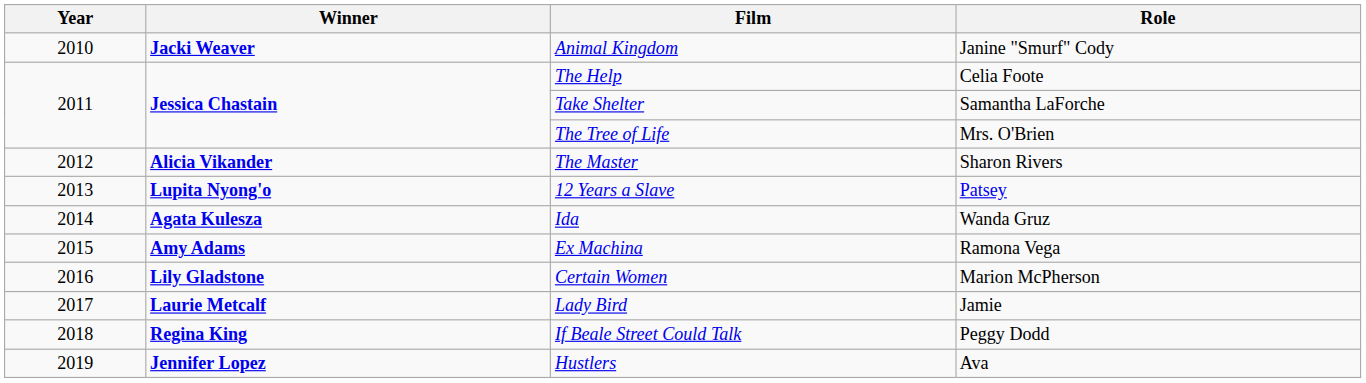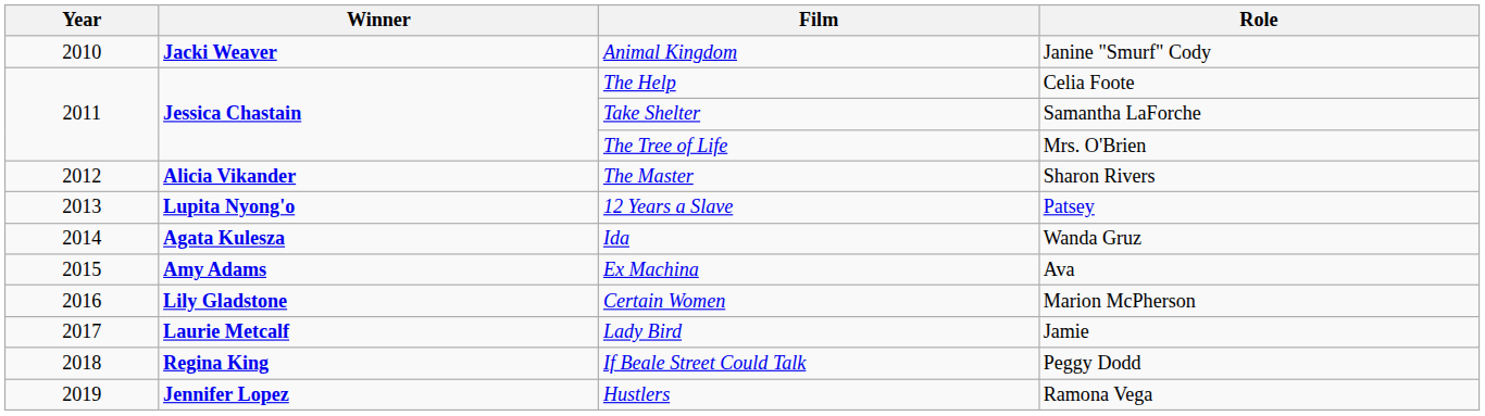Ex Machina | Role: Ramona Vega -> Ava
Hustlers | Role: Ava -> Ramona Vega
